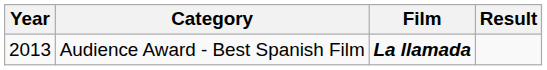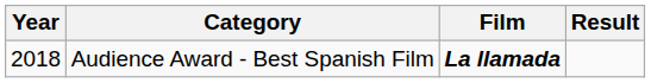Audience Award - Best Spanish Film | Year: 2013 -> 2018
